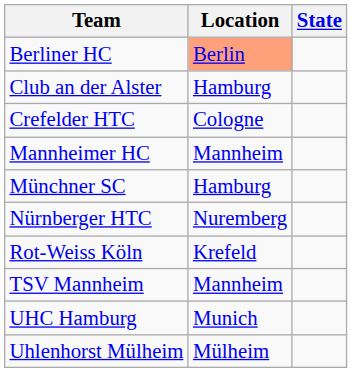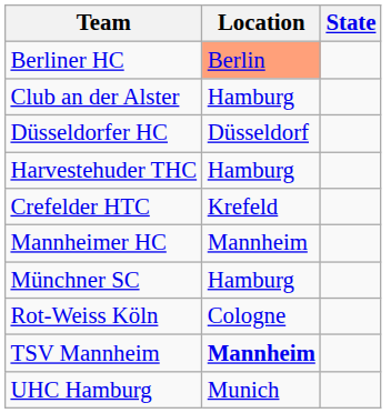+ row: Düsseldorfer HC | Düsseldorf
+ row: Harvestehuder THC | Hamburg
Crefelder HTC | Location: Cologne -> Krefeld
- row: Nürnberger HTC | Nuremberg
Rot-Weiss Köln | Location: Krefeld -> Cologne
TSV Mannheim | Location: normal -> bold
- row: Uhlenhorst Mülheim | Mülheim
